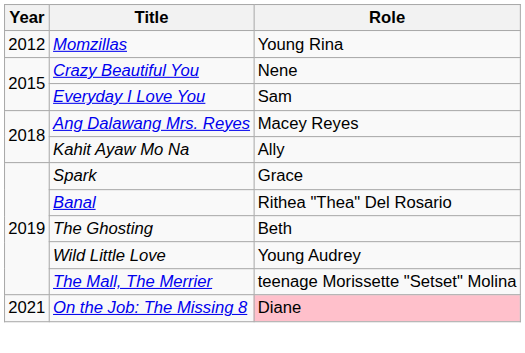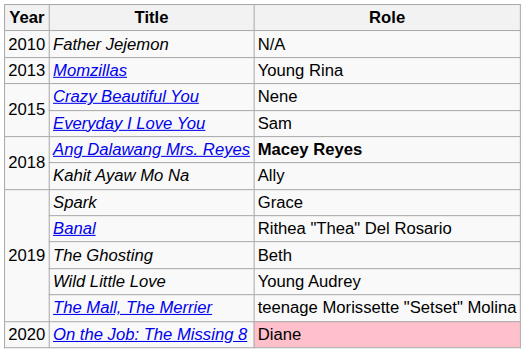+ row: 2010 | Father Jejemon | N/A
Momzillas | Year: 2012 -> 2013
Ang Dalawang Mrs. Reyes | Role: normal -> bold
On the Job: The Missing 8 | Year: 2021 -> 2020
